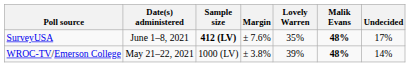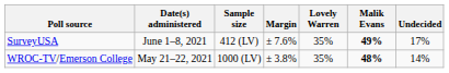SurveyUSA | Sample size: bold -> normal
SurveyUSA | Malik Evans: 48% -> 49%
WROC-TV/Emerson College | Lovely Warren: 39% -> 35%
